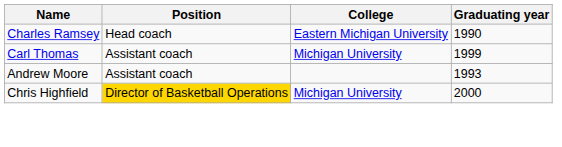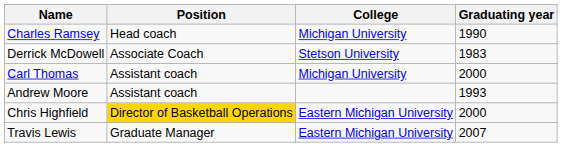Charles Ramsey | College: Eastern Michigan University -> Michigan University
+ row: Derrick McDowell | Associate Coach | Stetson University | 1983
Carl Thomas | Graduating year: 1999 -> 2000
Chris Highfield | College: Michigan University -> Eastern Michigan University
+ row: Travis Lewis | Graduate Manager | Eastern Michigan University | 2007
